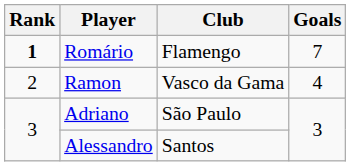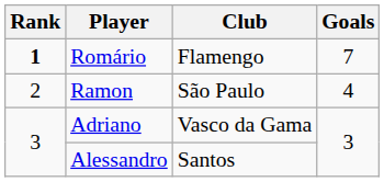Ramon | Club: Vasco da Gama -> São Paulo
Adriano | Club: São Paulo -> Vasco da Gama
